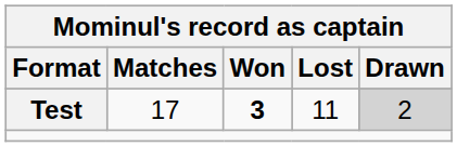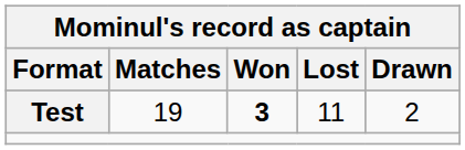Test | Matches: 17 -> 19
Test | Drawn: lightgrey background -> no background
